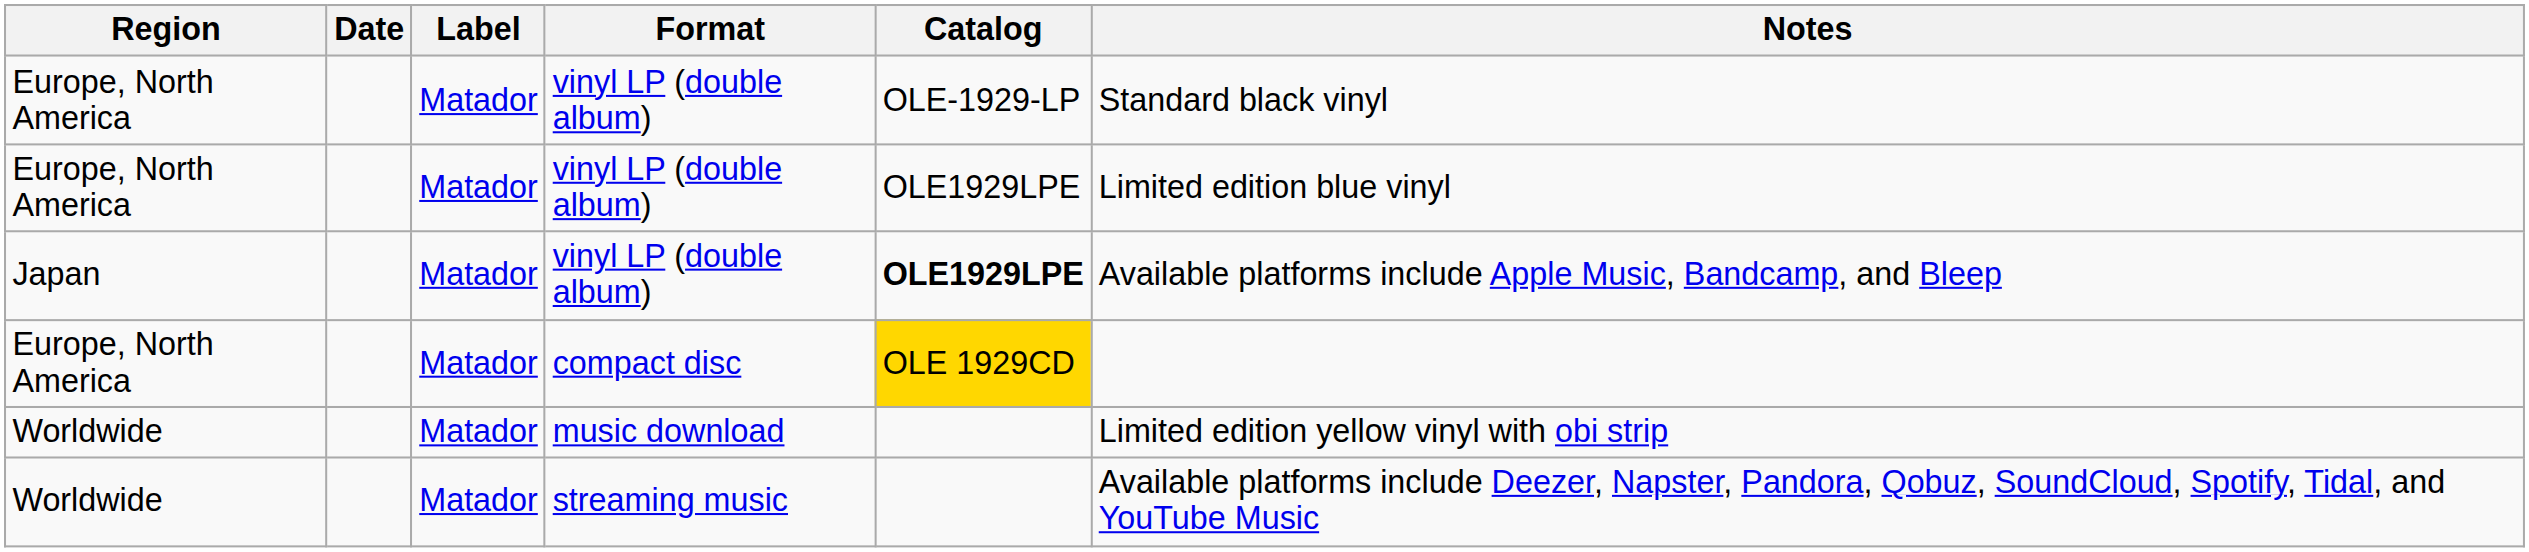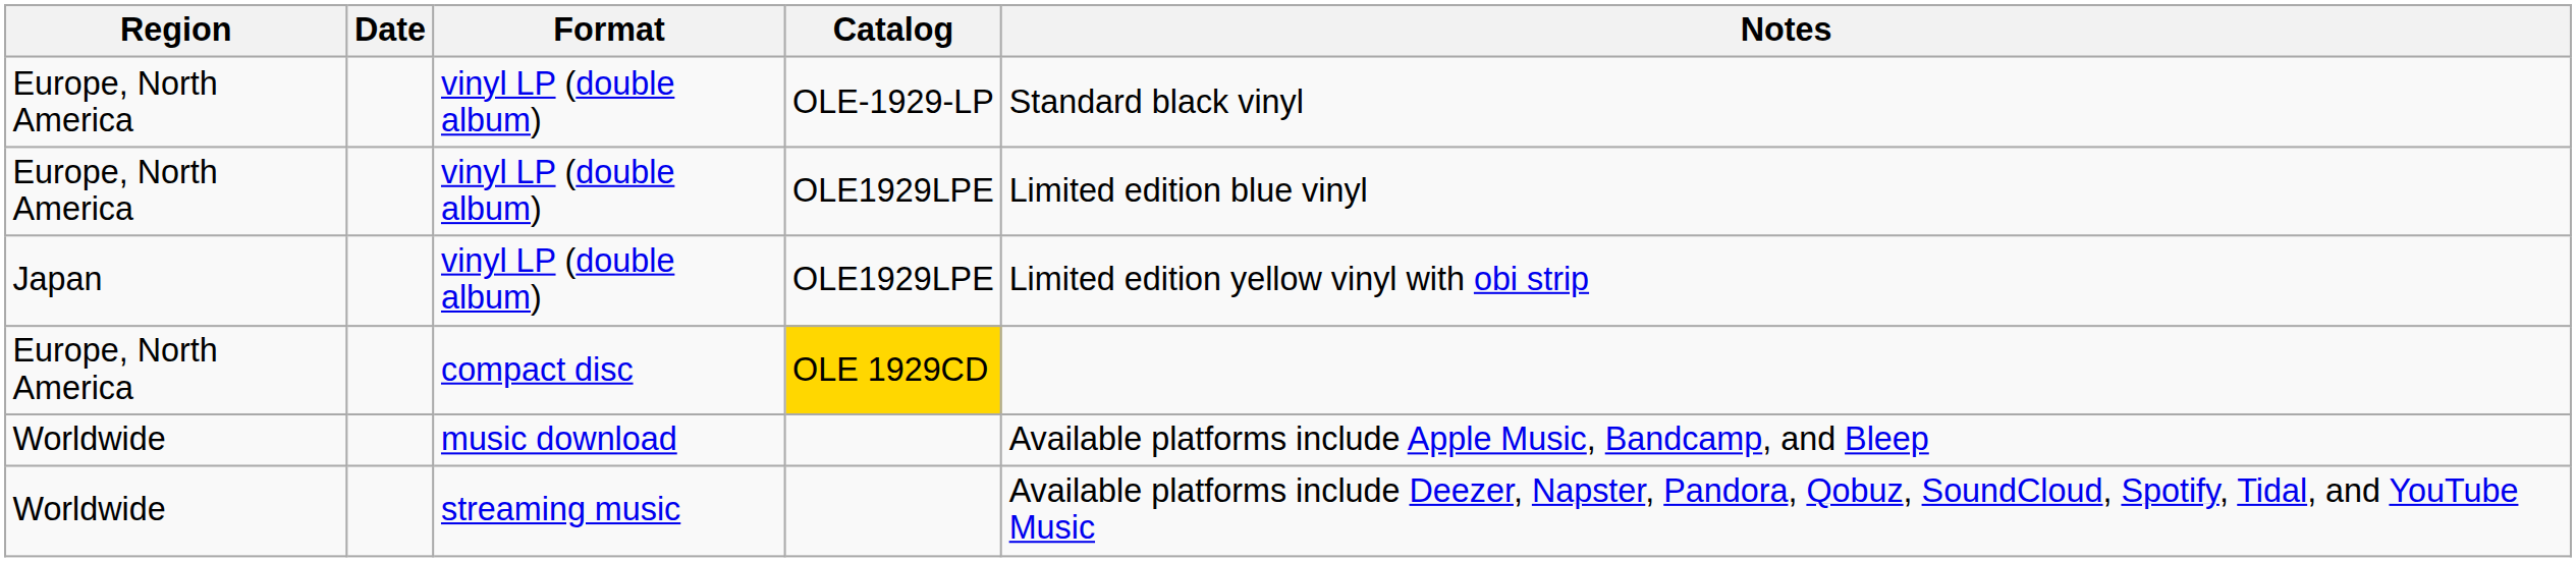- column: Label | Matador | Matador | Matador | Matador | Matador | Matador
Japan / vinyl LP (double album) | Catalog: bold -> normal
Japan / vinyl LP (double album) | Notes: Available platforms include Apple Music, Bandcamp, and Bleep -> Limited edition yellow vinyl with obi strip
music download | Notes: Limited edition yellow vinyl with obi strip -> Available platforms include Apple Music, Bandcamp, and Bleep
